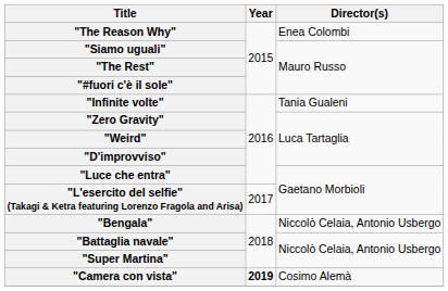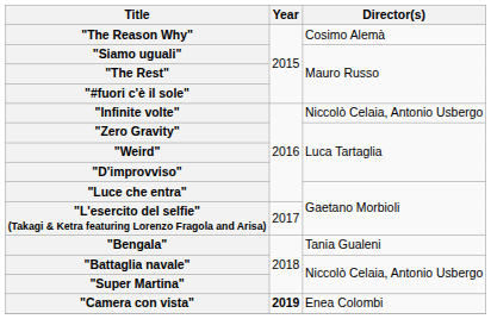"The Reason Why" | Director(s): Enea Colombi -> Cosimo Alemà
"Infinite volte" | Director(s): Tania Gualeni -> Niccolò Celaia, Antonio Usbergo
"Bengala" | Director(s): Niccolò Celaia, Antonio Usbergo -> Tania Gualeni
"Camera con vista" | Director(s): Cosimo Alemà -> Enea Colombi
